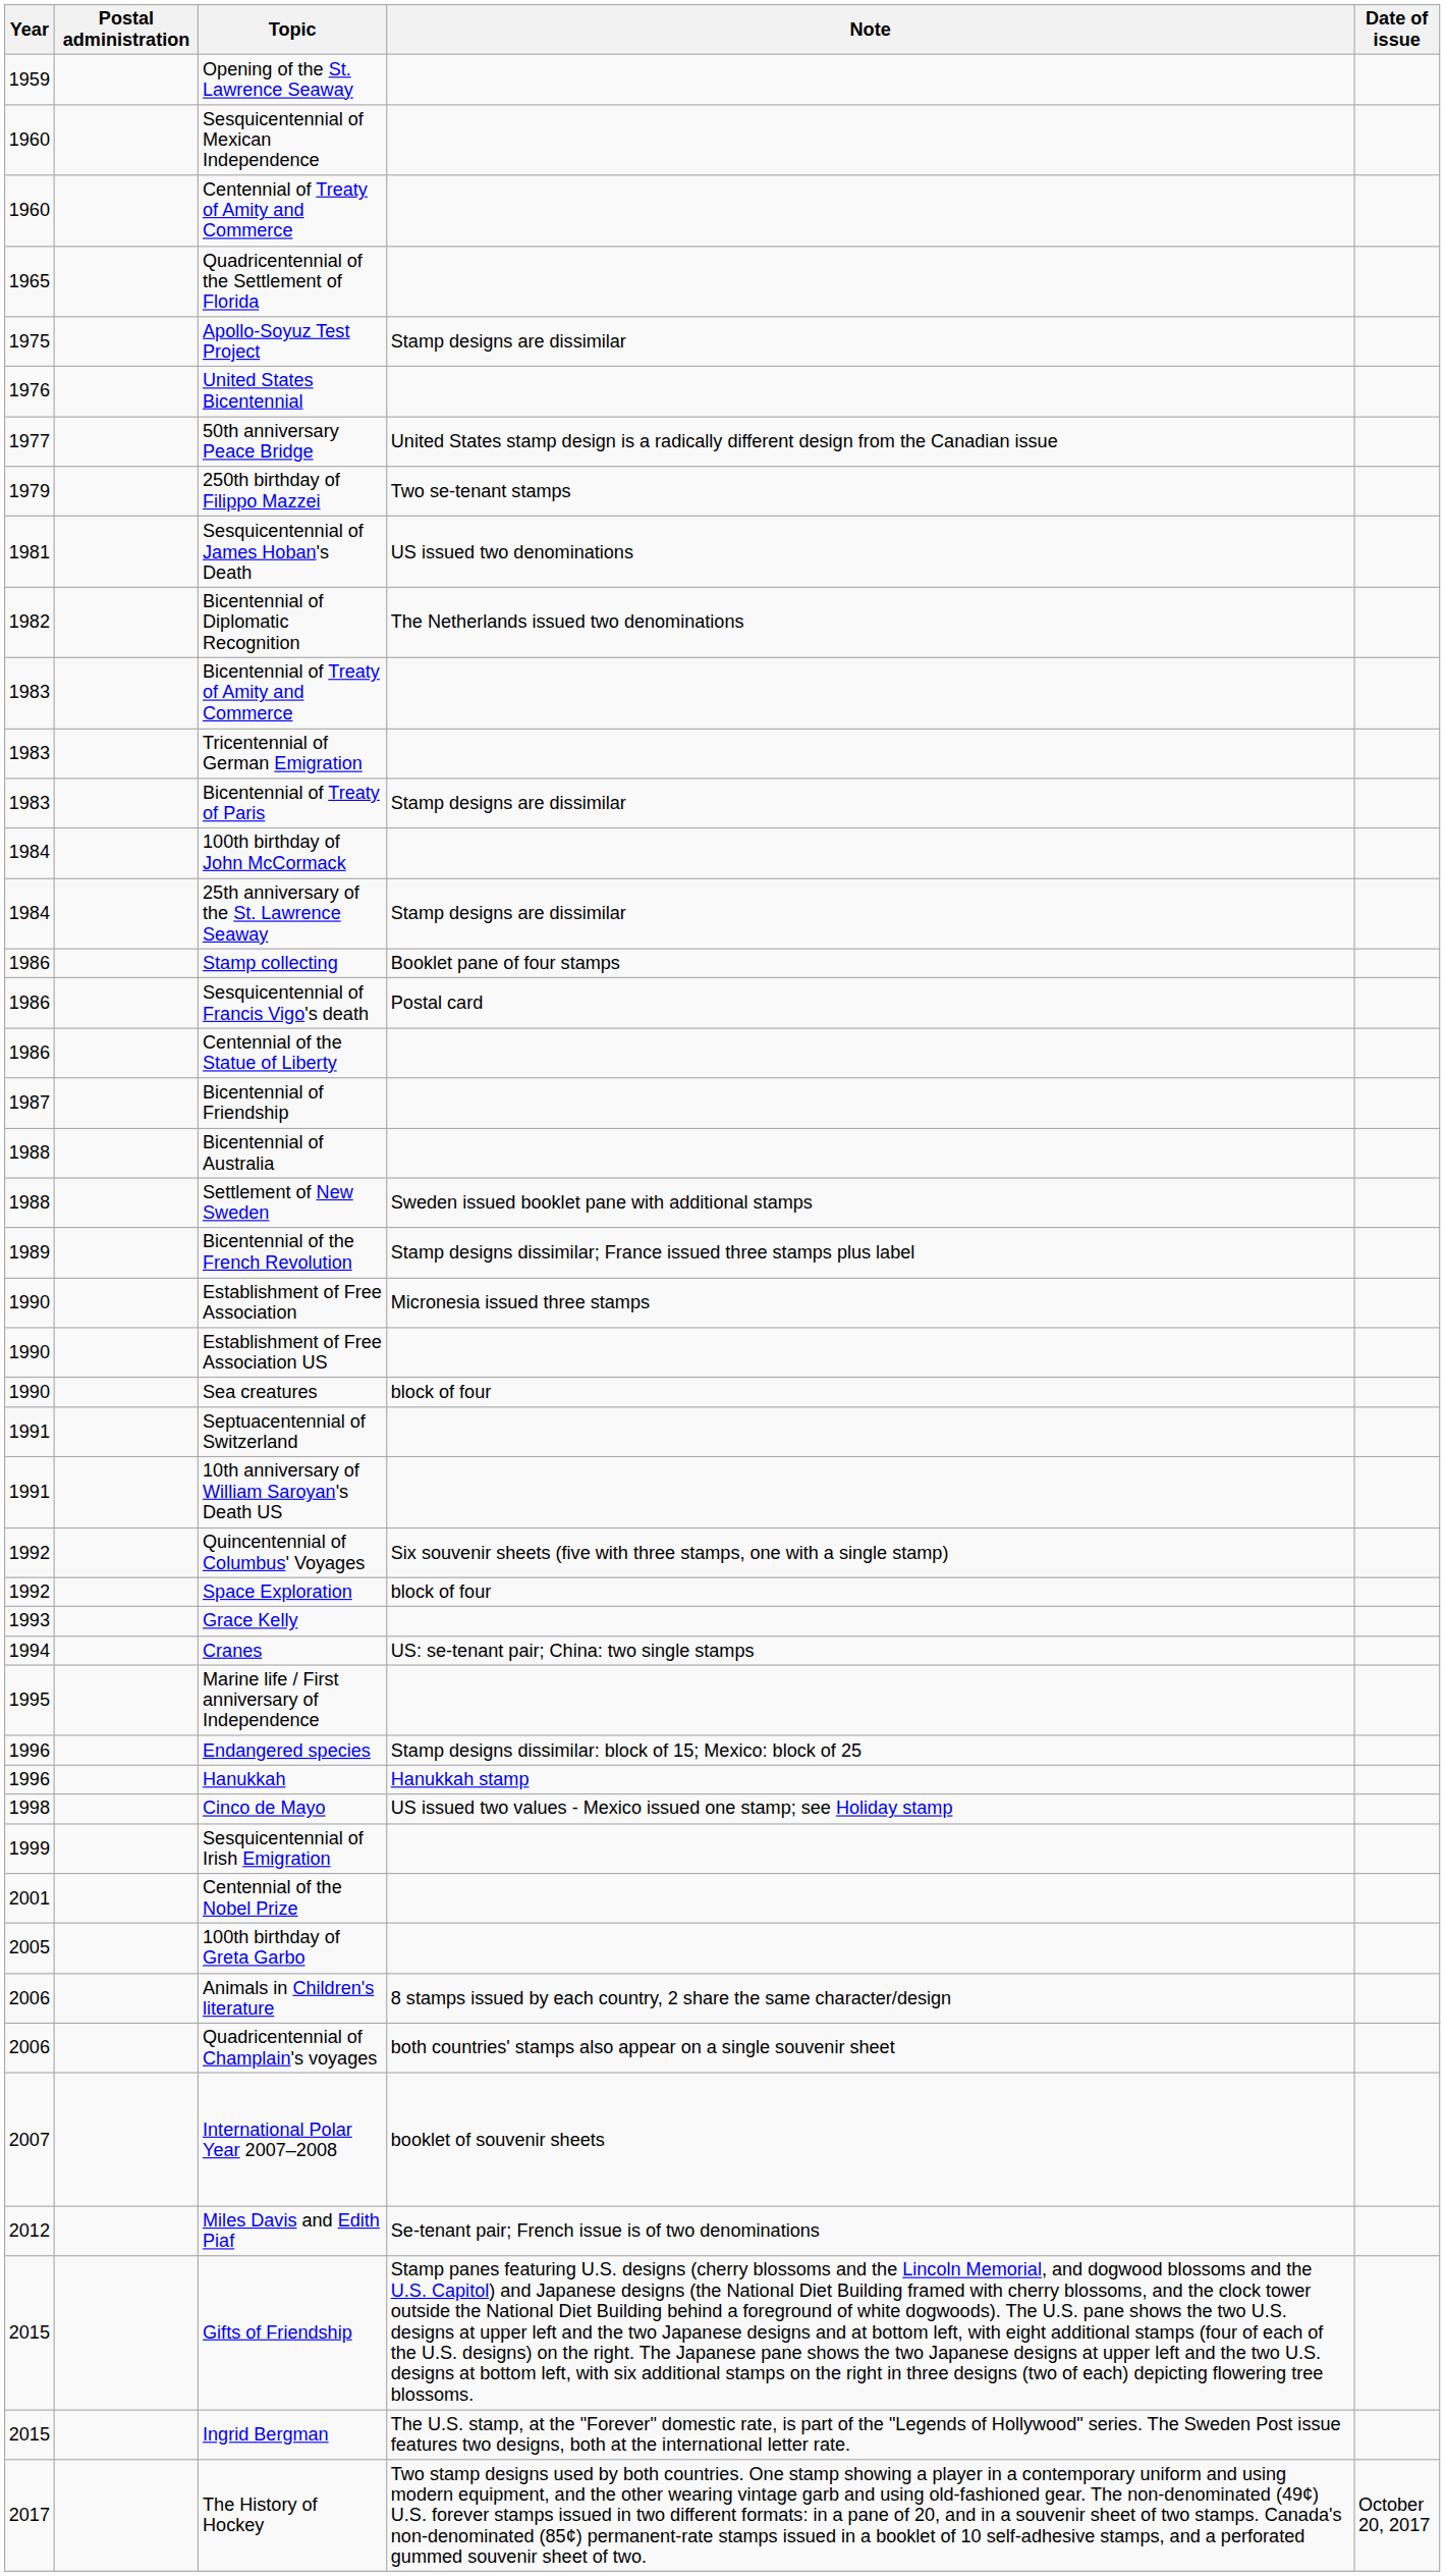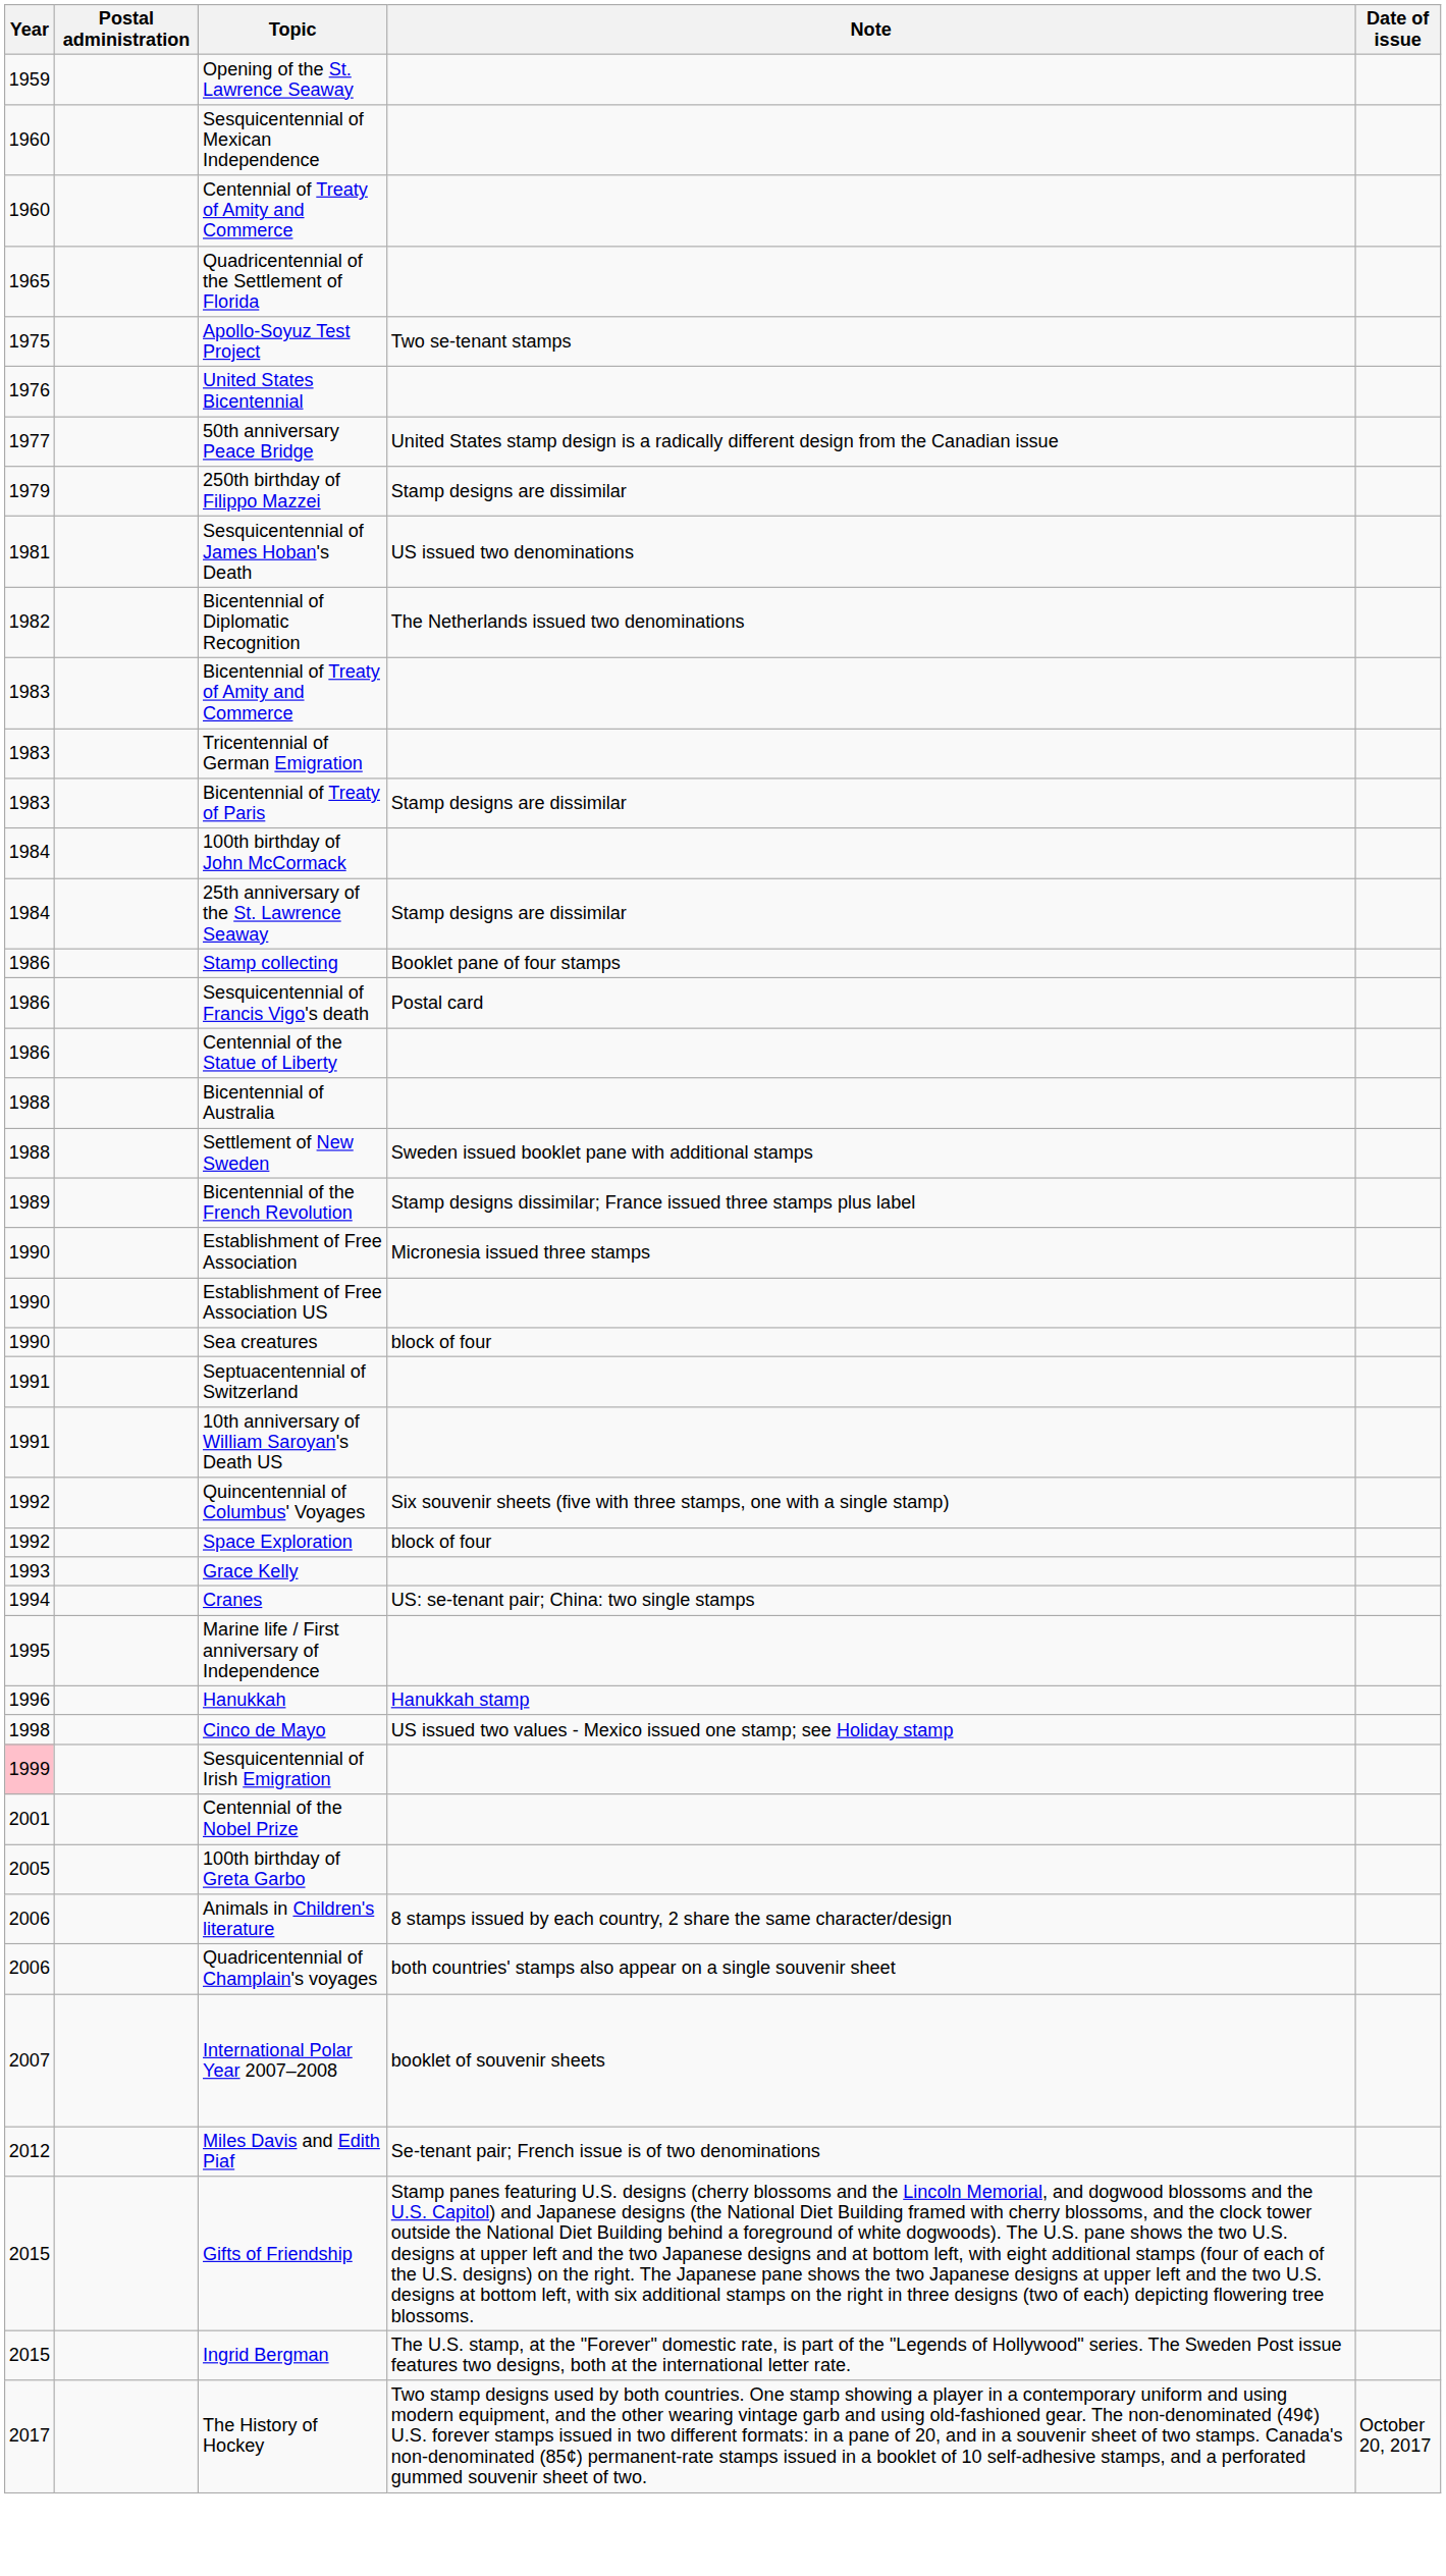Apollo-Soyuz Test Project | Note: Stamp designs are dissimilar -> Two se-tenant stamps
250th birthday of Filippo Mazzei | Note: Two se-tenant stamps -> Stamp designs are dissimilar
- row: 1987 | Bicentennial of Friendship
- row: 1996 | Endangered species | Stamp designs dissimilar: block of 15; Mexico: block of 25
Sesquicentennial of Irish Emigration | Year: no background -> pink background
